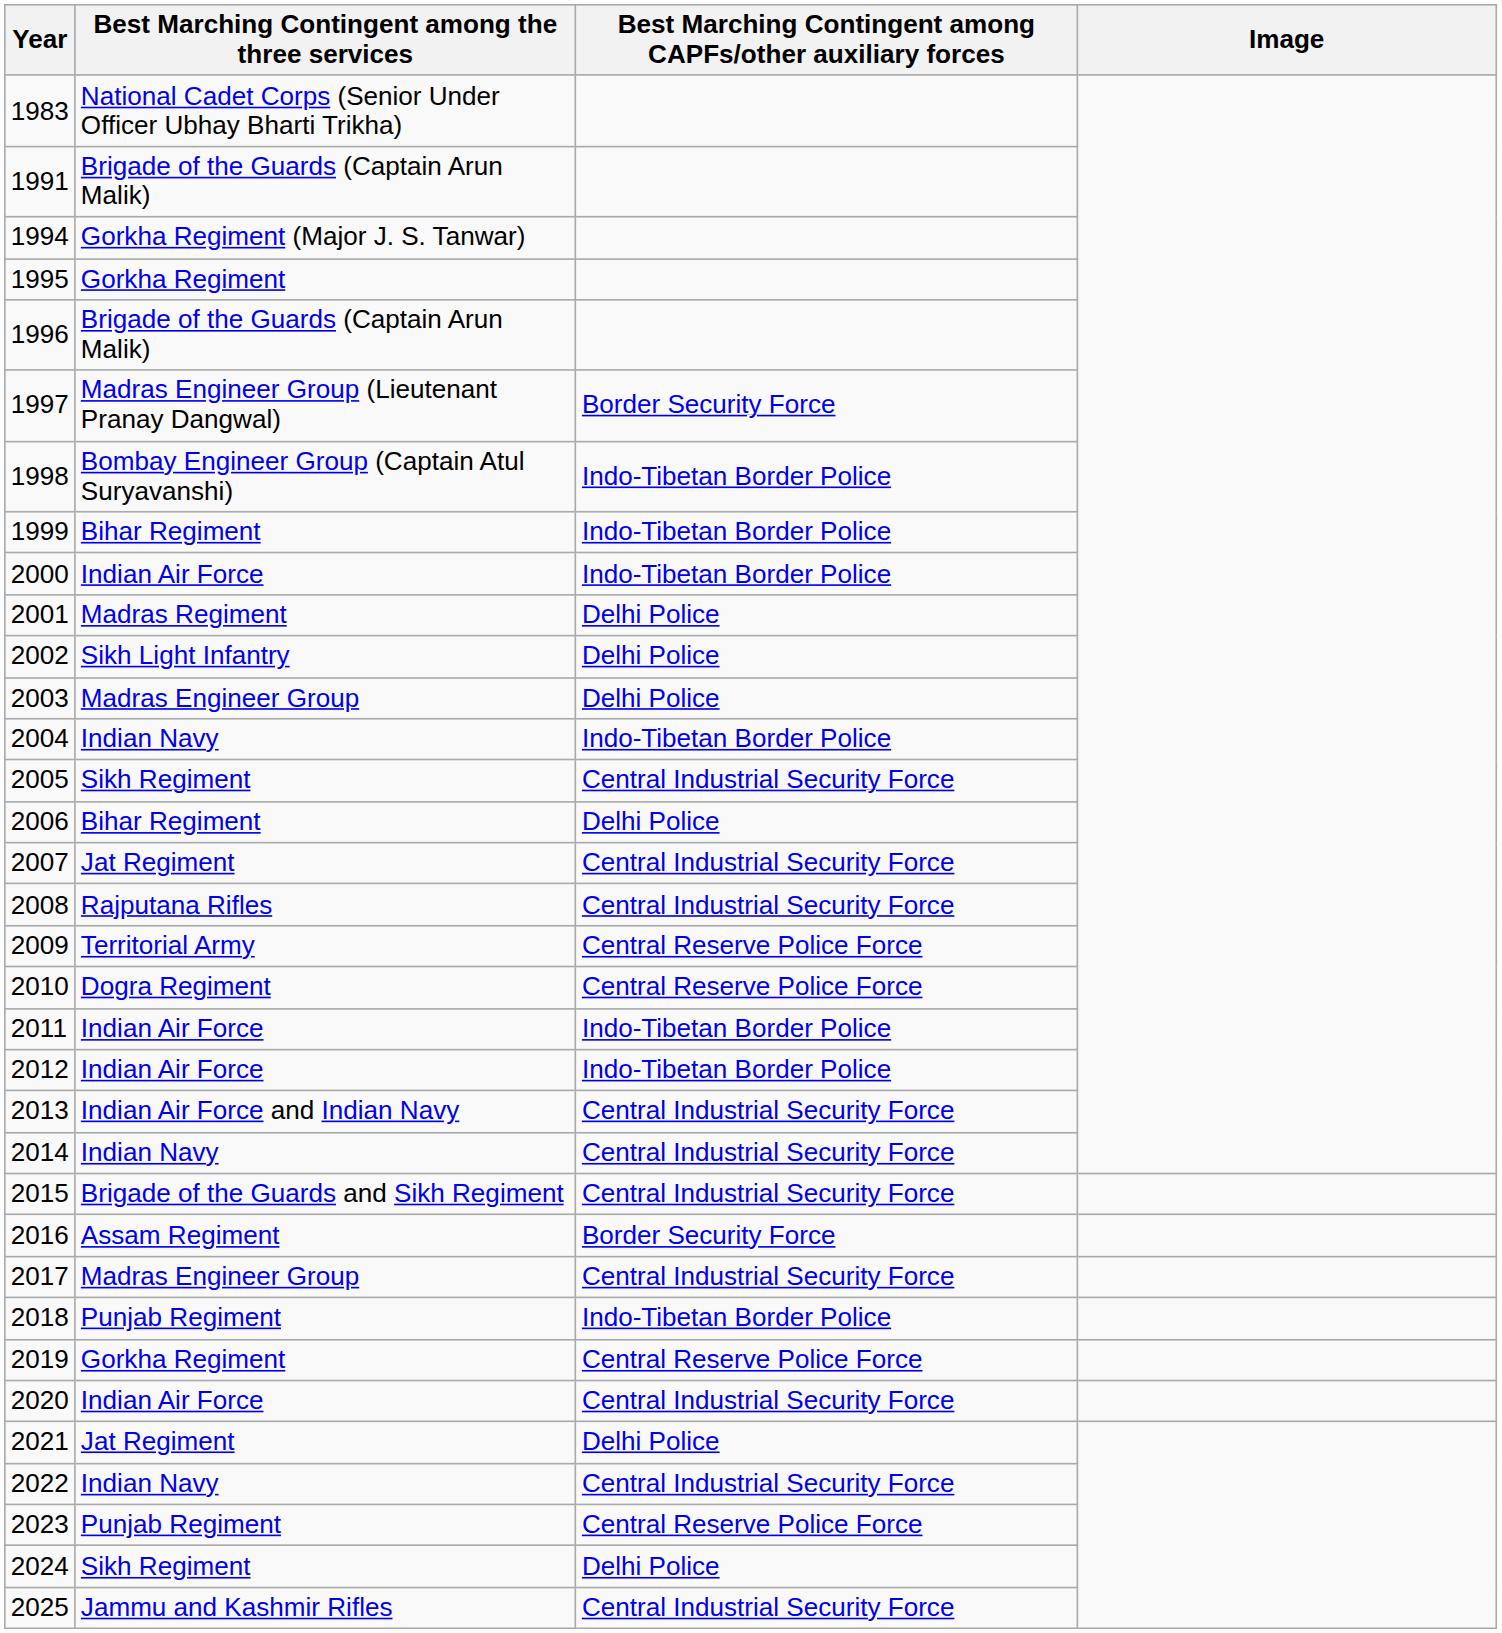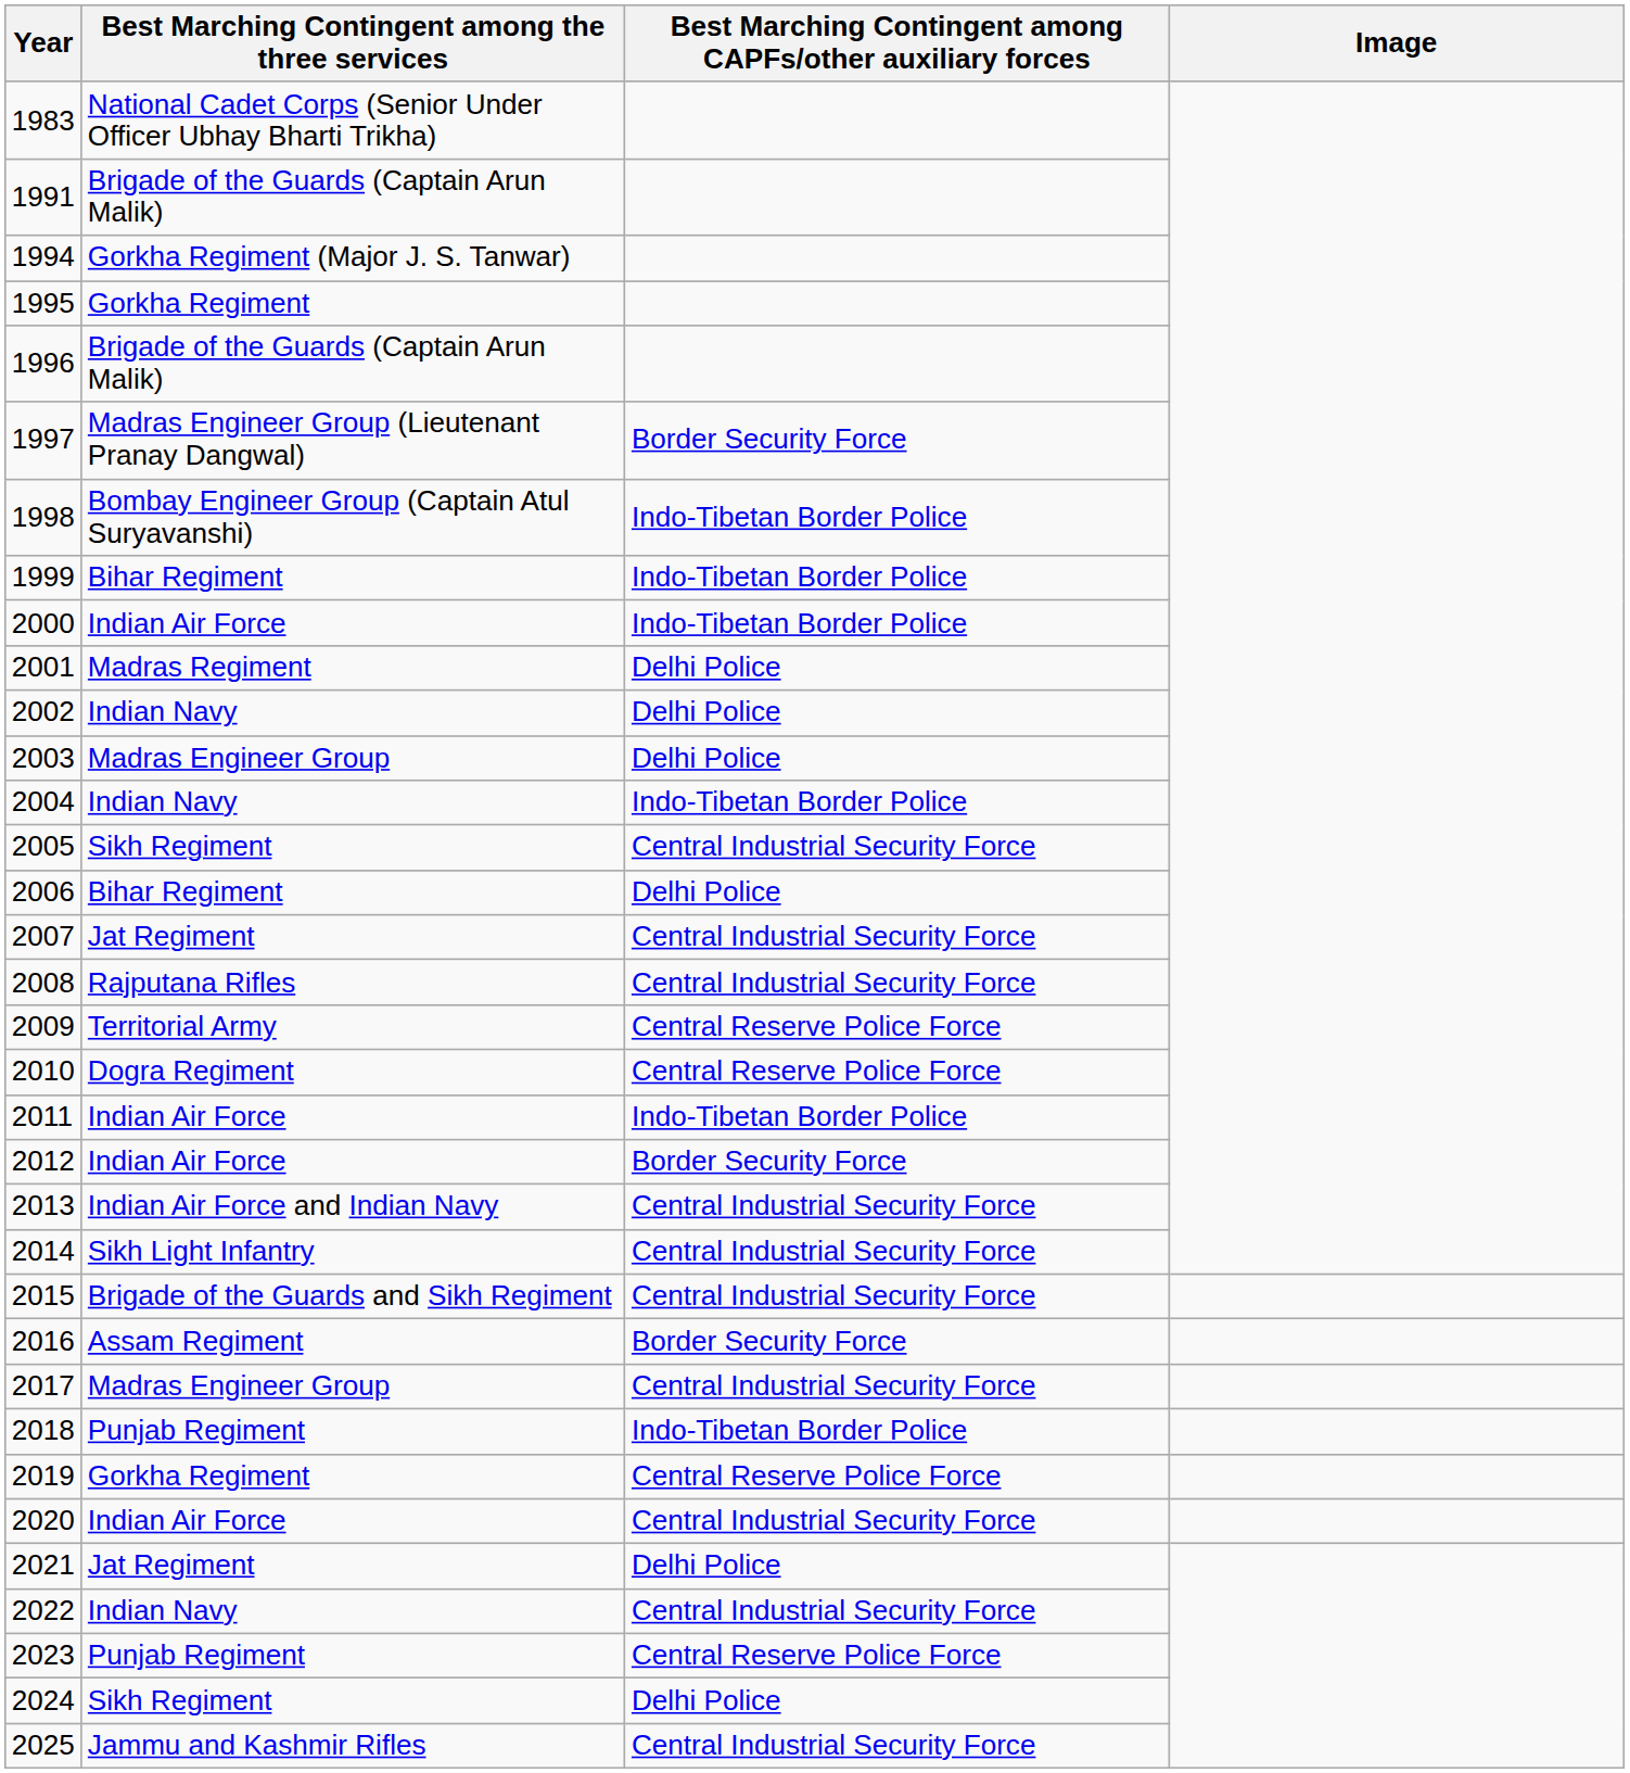2002 | Best Marching Contingent among the three services: Sikh Light Infantry -> Indian Navy
2012 | Best Marching Contingent among CAPFs/other auxiliary forces: Indo-Tibetan Border Police -> Border Security Force
2014 | Best Marching Contingent among the three services: Indian Navy -> Sikh Light Infantry
